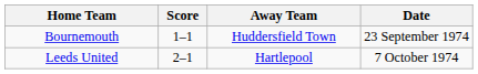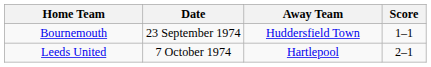columns swapped: Score <-> Date
